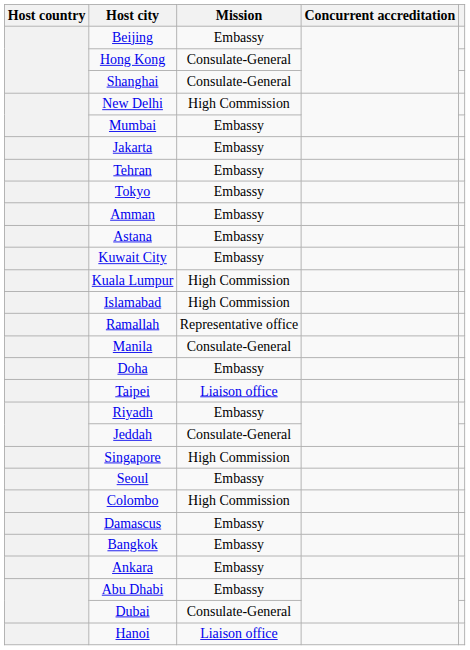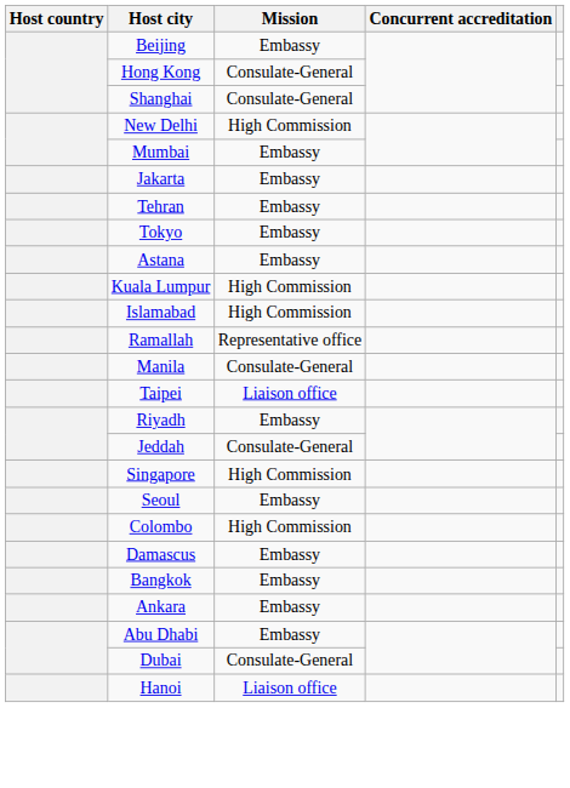- row: Amman | Embassy
- row: Kuwait City | Embassy
- row: Doha | Embassy
